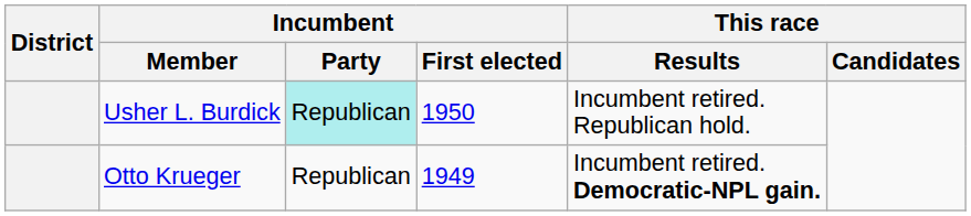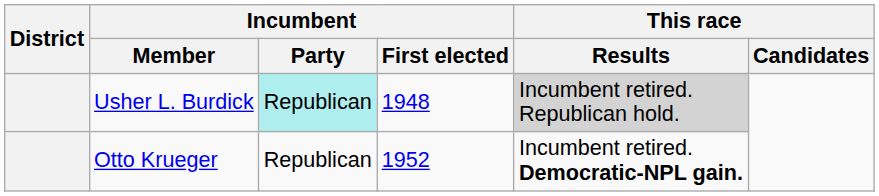Usher L. Burdick | Incumbent / First elected: 1950 -> 1948
Usher L. Burdick | This race / Results: no background -> lightgrey background
Otto Krueger | Incumbent / First elected: 1949 -> 1952
